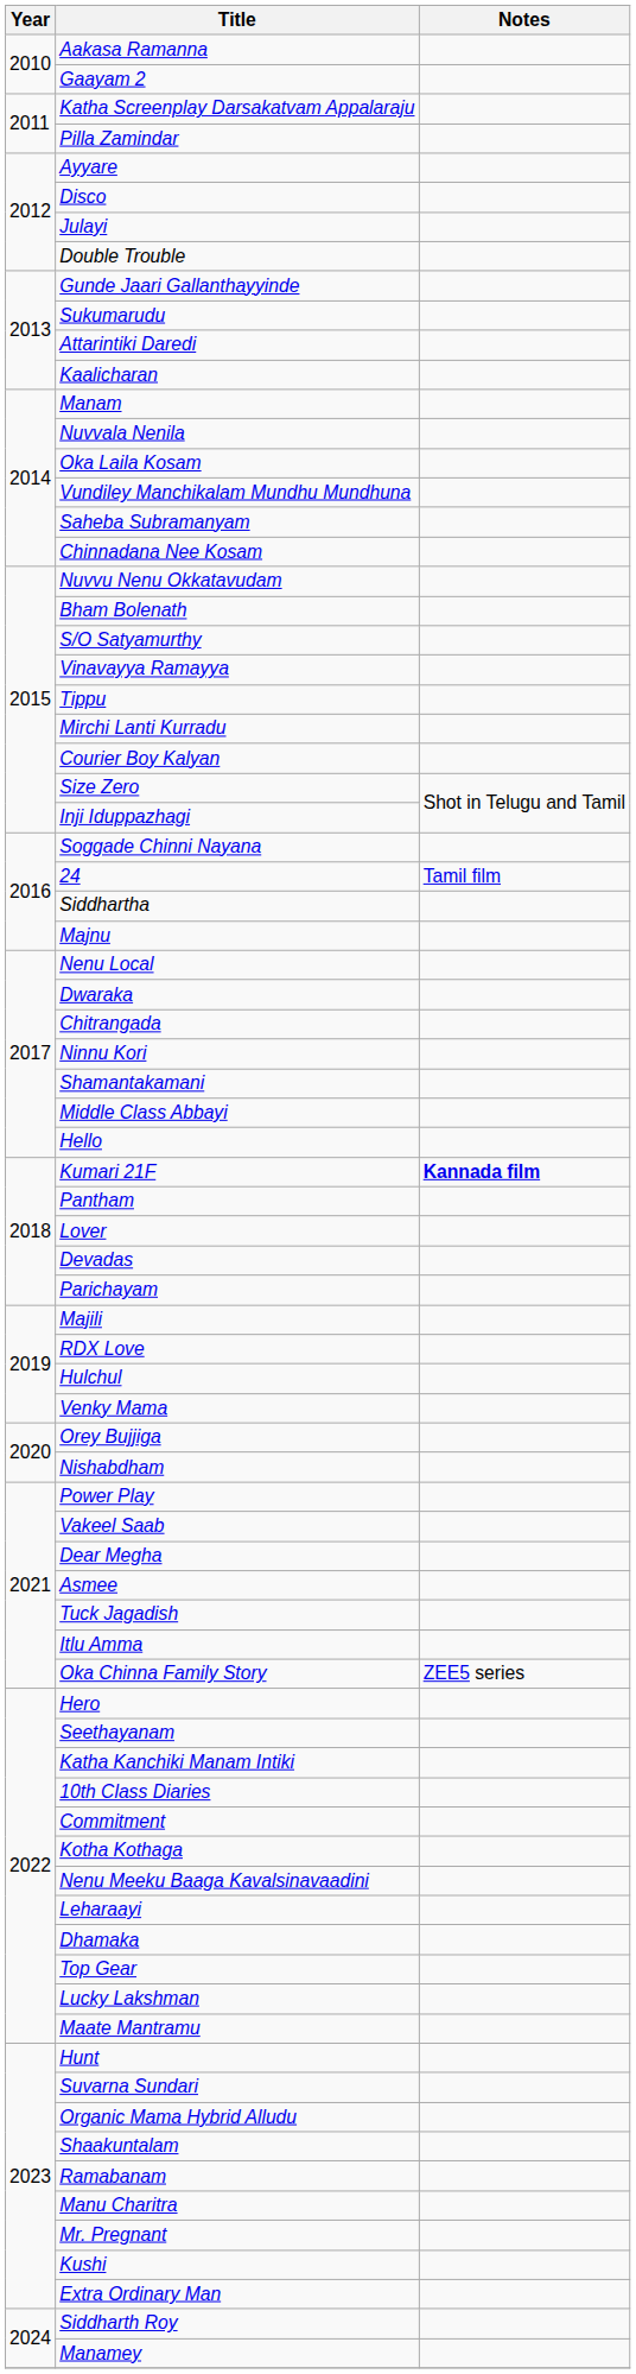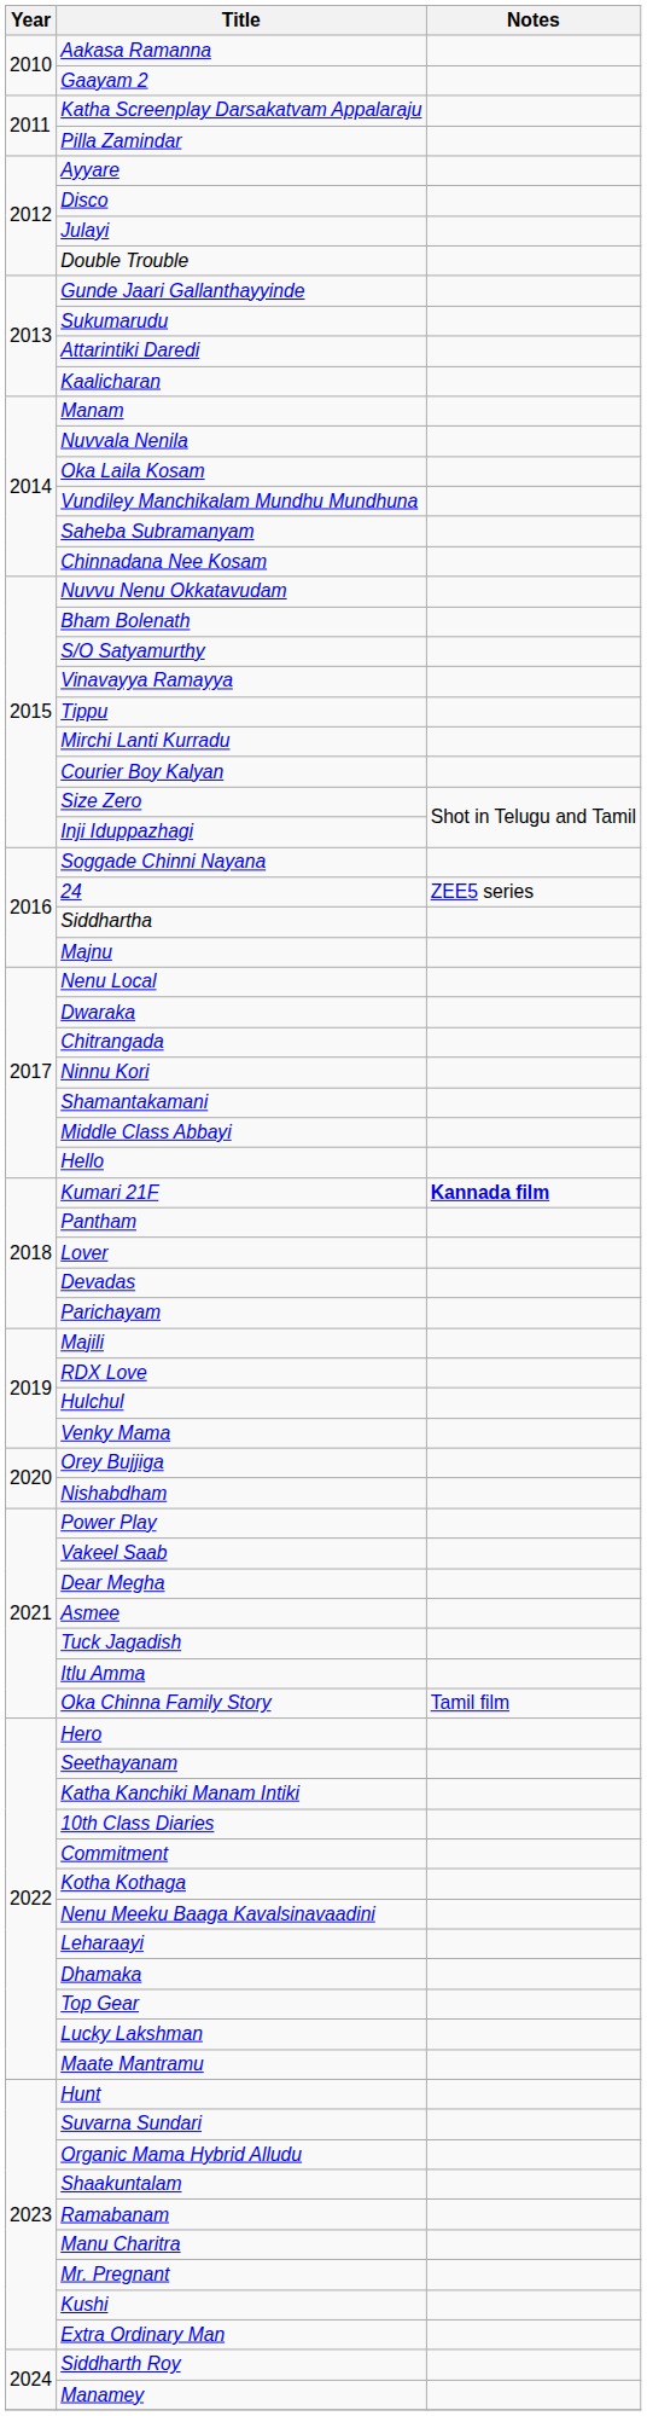24 | Notes: Tamil film -> ZEE5 series
Oka Chinna Family Story | Notes: ZEE5 series -> Tamil film
